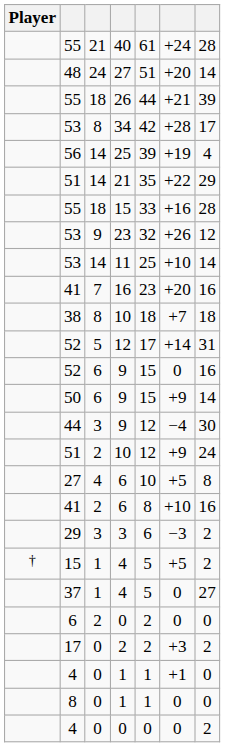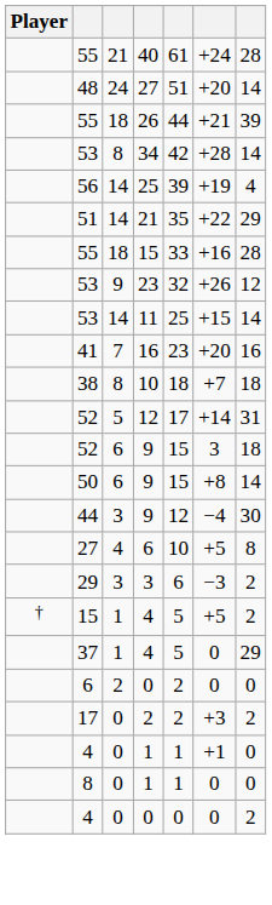34 | column 7: 17 -> 14
11 | column 6: +10 -> +15
52 / 9 | column 6: 0 -> 3
52 / 9 | column 7: 16 -> 18
50 / 9 | column 6: +9 -> +8
- row: 51 | 2 | 10 | 12 | +9 | 24
- row: 41 | 2 | 6 | 8 | +10 | 16
37 / 4 | column 7: 27 -> 29
